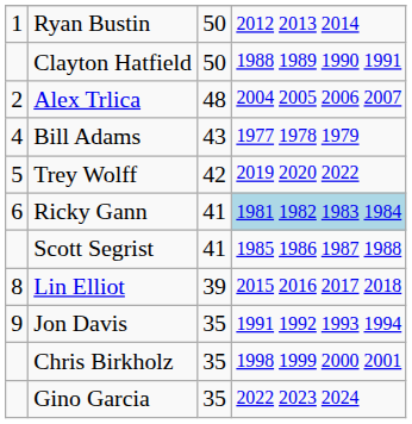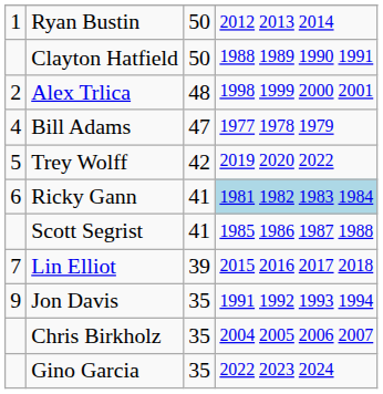Alex Trlica | column 4: 2004 2005 2006 2007 -> 1998 1999 2000 2001
Bill Adams | column 3: 43 -> 47
Lin Elliot | column 1: 8 -> 7
Chris Birkholz | column 4: 1998 1999 2000 2001 -> 2004 2005 2006 2007
